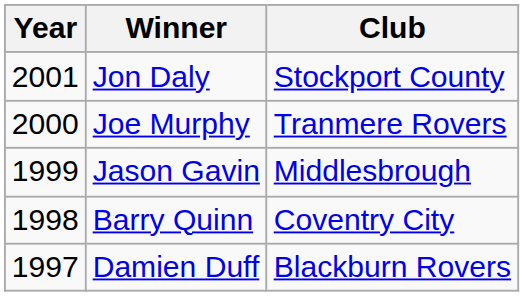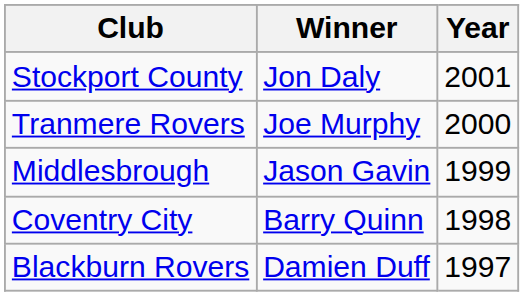columns swapped: Year <-> Club
